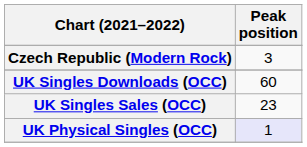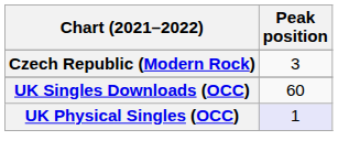- row: UK Singles Sales (OCC) | 23
